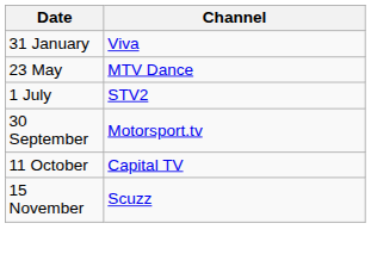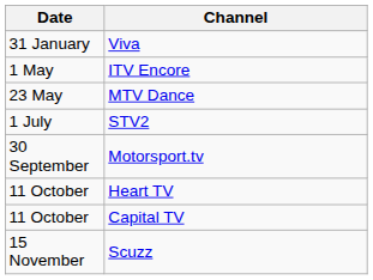+ row: 1 May | ITV Encore
+ row: 11 October | Heart TV
